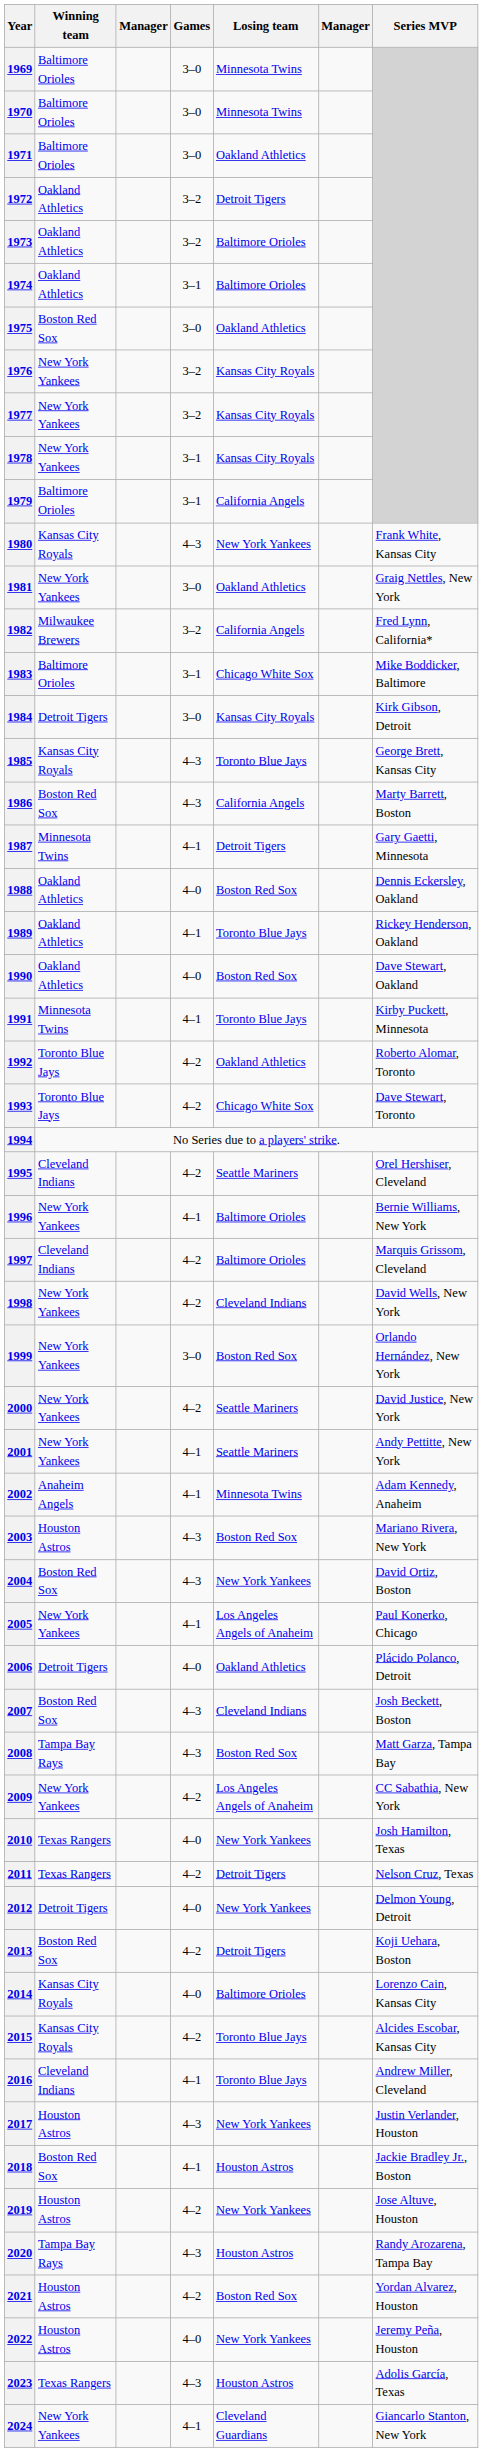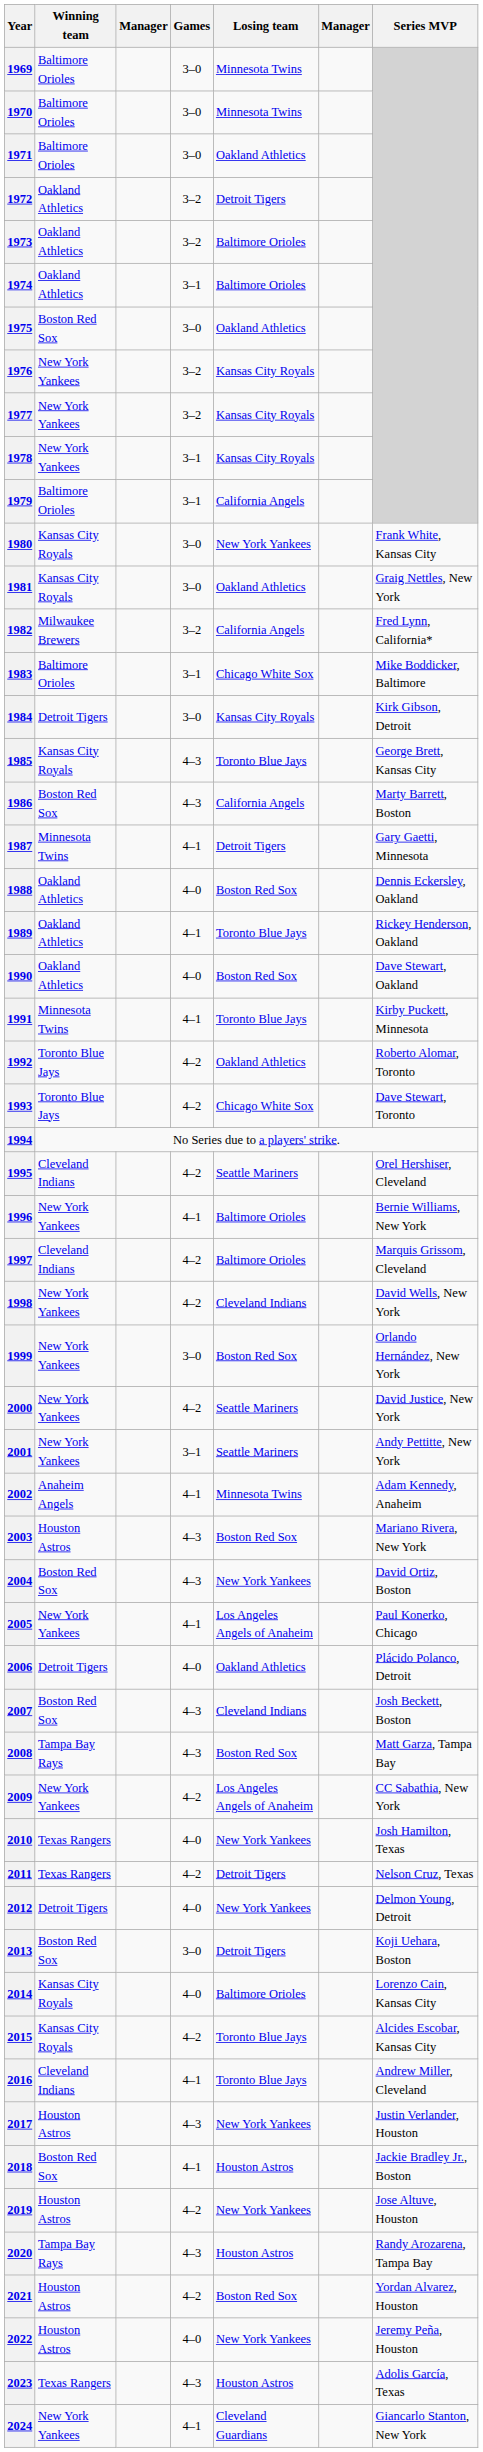1980 | Games: 4–3 -> 3–0
1981 | Winning team: New York Yankees -> Kansas City Royals
2001 | Games: 4–1 -> 3–1
2013 | Games: 4–2 -> 3–0
